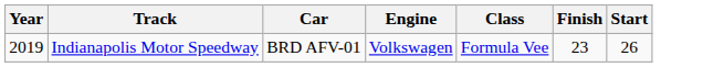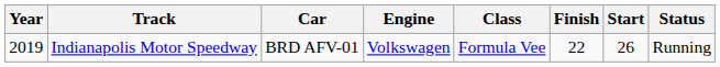+ column: Status | Running
Indianapolis Motor Speedway | Finish: 23 -> 22
